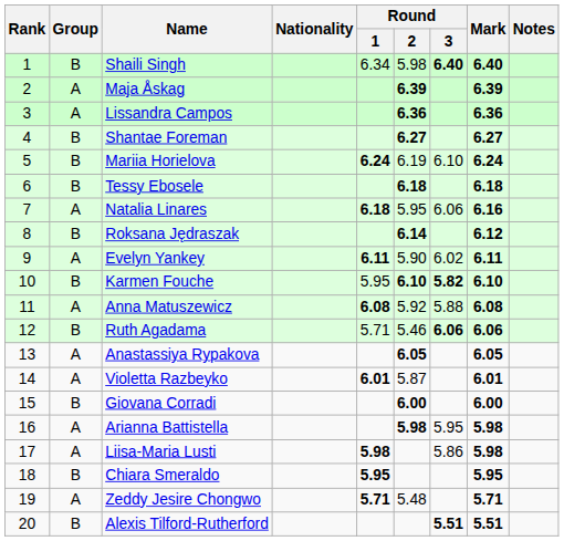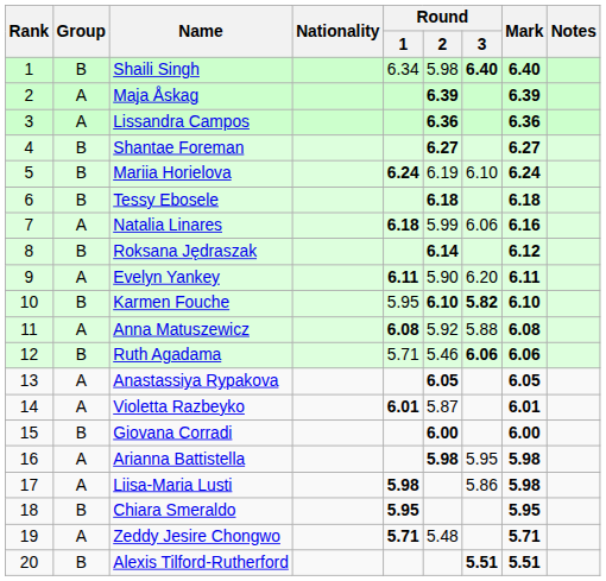Natalia Linares | Round / 2: 5.95 -> 5.99
Evelyn Yankey | Round / 3: 6.02 -> 6.20
